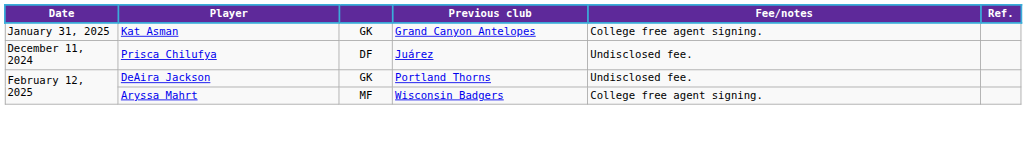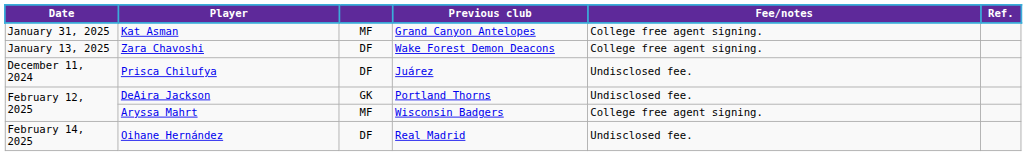Kat Asman | column 3: GK -> MF
+ row: January 13, 2025 | Zara Chavoshi | DF | Wake Forest Demon Deacons | College free agent signing.
+ row: February 14, 2025 | Oihane Hernández | DF | Real Madrid | Undisclosed fee.
